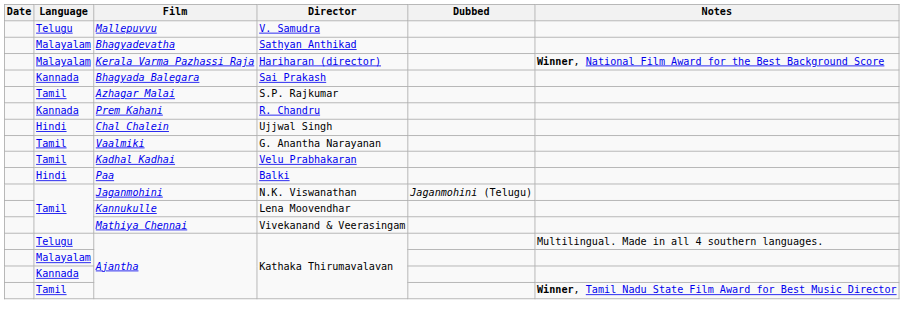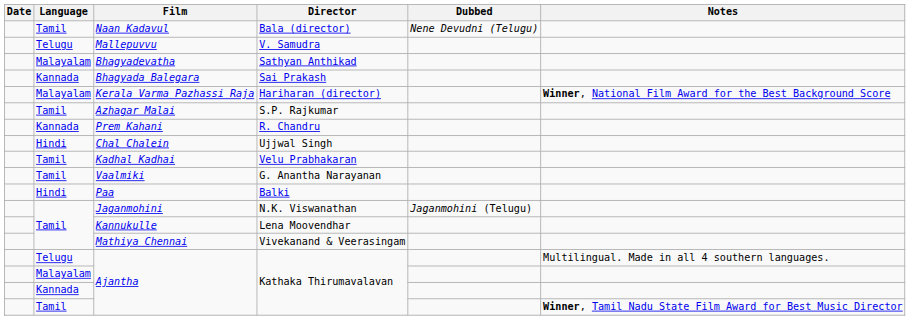+ row: Tamil | Naan Kadavul | Bala (director) | Nene Devudni (Telugu)
rows swapped: Kerala Varma Pazhassi Raja <-> Bhagyada Balegara
rows swapped: Vaalmiki <-> Kadhal Kadhai
